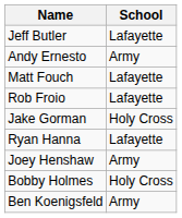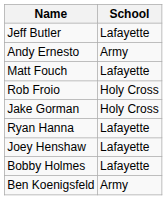Rob Froio | School: Lafayette -> Holy Cross
Joey Henshaw | School: Army -> Lafayette
Bobby Holmes | School: Holy Cross -> Lafayette
